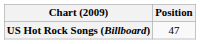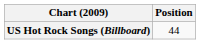US Hot Rock Songs (Billboard) | Position: 47 -> 44
